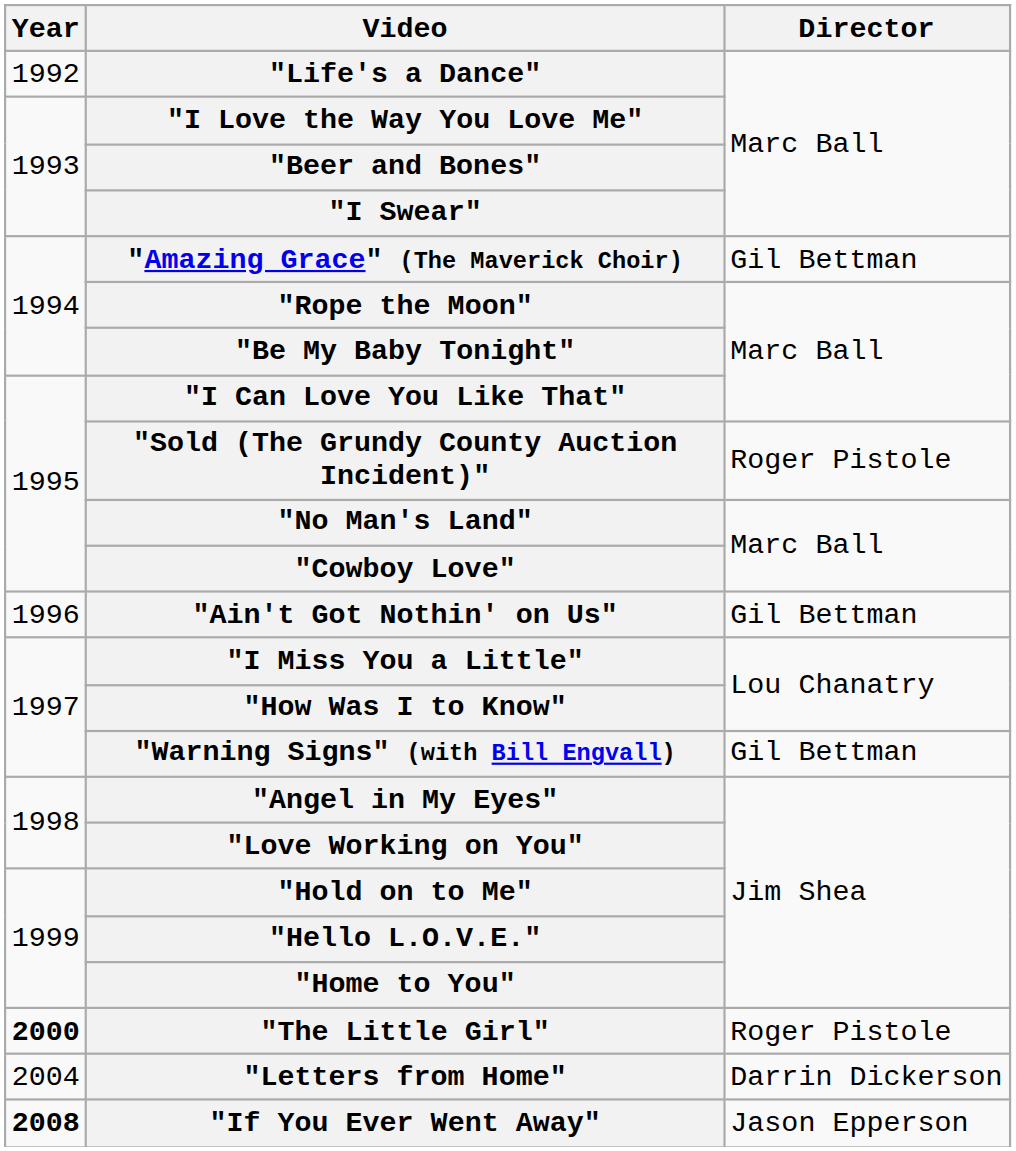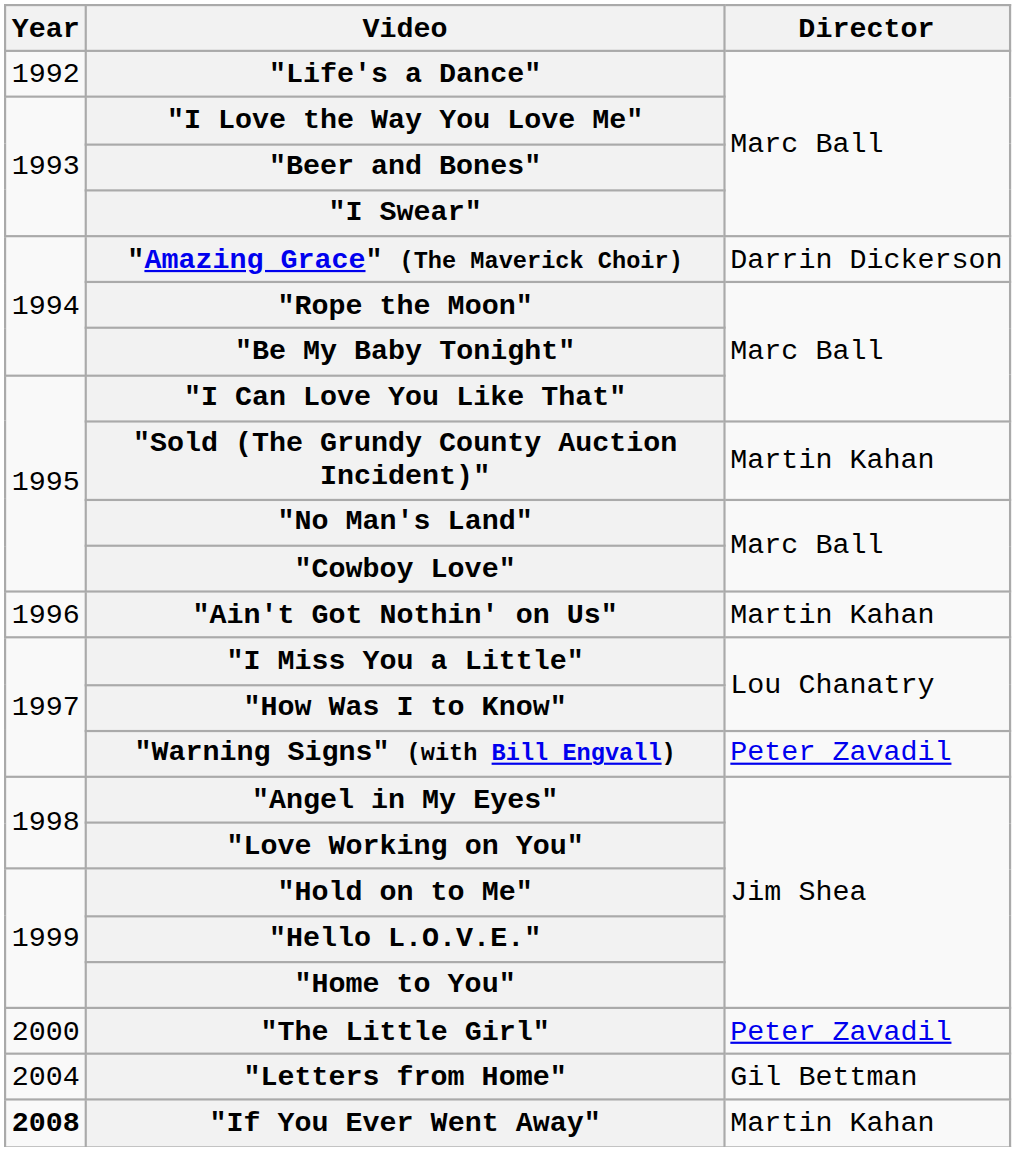"Amazing Grace" (The Maverick Choir) | Director: Gil Bettman -> Darrin Dickerson
"Sold (The Grundy County Auction Incident)" | Director: Roger Pistole -> Martin Kahan
"Ain't Got Nothin' on Us" | Director: Gil Bettman -> Martin Kahan
"Warning Signs" (with Bill Engvall) | Director: Gil Bettman -> Peter Zavadil
"The Little Girl" | Year: bold -> normal
"The Little Girl" | Director: Roger Pistole -> Peter Zavadil
"Letters from Home" | Director: Darrin Dickerson -> Gil Bettman
"If You Ever Went Away" | Director: Jason Epperson -> Martin Kahan
